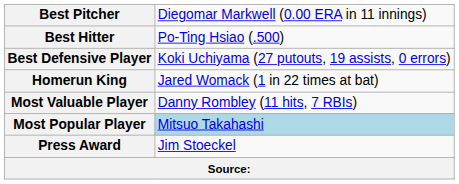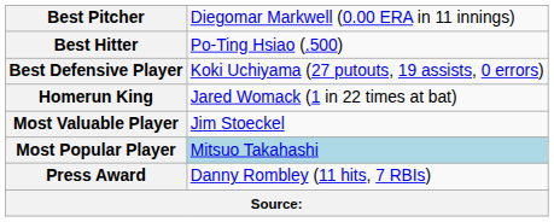Most Valuable Player | column 2: Danny Rombley (11 hits, 7 RBIs) -> Jim Stoeckel
Press Award | column 2: Jim Stoeckel -> Danny Rombley (11 hits, 7 RBIs)
